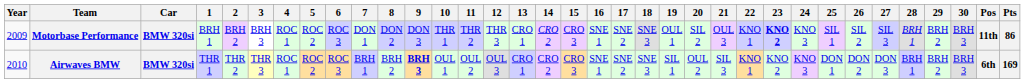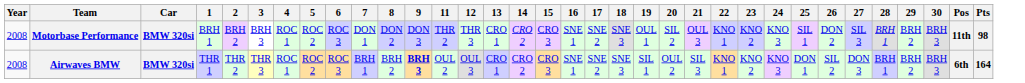- column: 10 | THR 1 | OUL 1
Motorbase Performance | Year: 2009 -> 2008
Motorbase Performance | 23: bold -> normal
Motorbase Performance | 26: SIL 2 -> DON 2
Motorbase Performance | Pts: 86 -> 98
Airwaves BMW | Year: 2010 -> 2008
Airwaves BMW | 26: DON 2 -> SIL 2
Airwaves BMW | Pts: 169 -> 164
